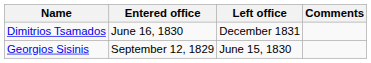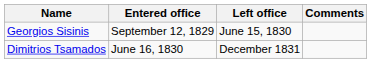rows swapped: Georgios Sisinis <-> Dimitrios Tsamados
